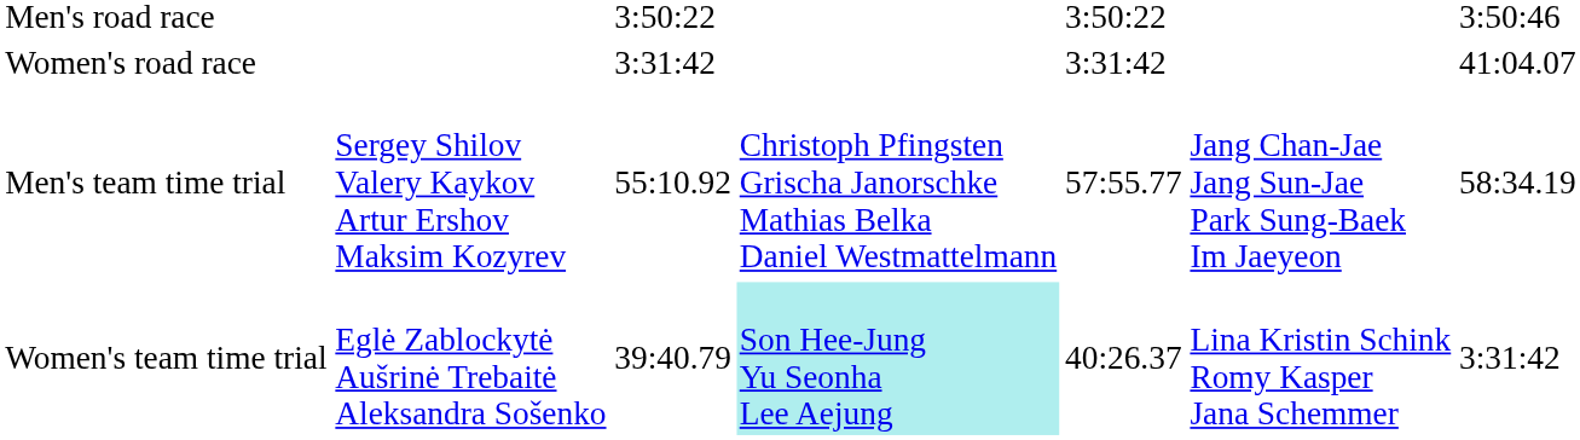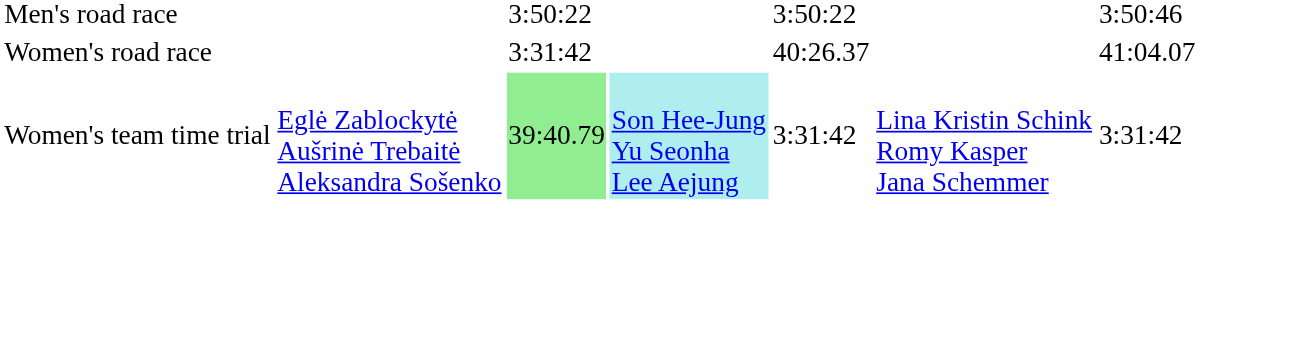Women's road race | column 5: 3:31:42 -> 40:26.37
- row: Men's team time trial | Sergey Shilov Valery Kaykov Artur Ershov Maksim Kozyrev | 55:10.92 | Christoph Pfingsten Grischa Janorschke Mathias Belka Daniel Westmattelmann | 57:55.77 | Jang Chan-Jae Jang Sun-Jae Park Sung-Baek Im Jaeyeon | 58:34.19
Women's team time trial | column 3: no background -> lightgreen background
Women's team time trial | column 5: 40:26.37 -> 3:31:42
